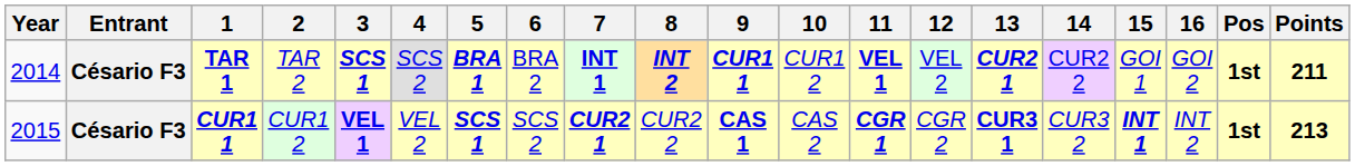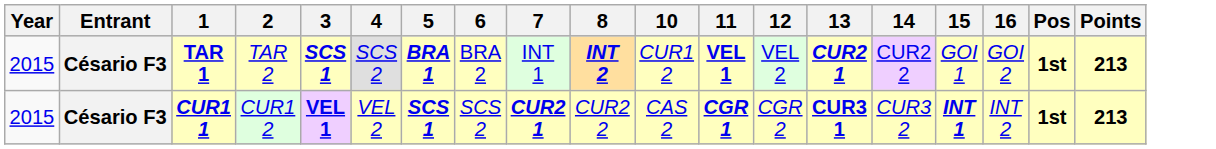- column: 9 | CUR1 1 | CAS 1
TAR 1 | Year: 2014 -> 2015
TAR 1 | 7: bold -> normal
TAR 1 | Points: 211 -> 213
